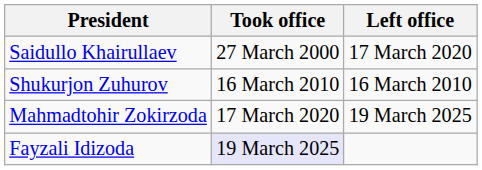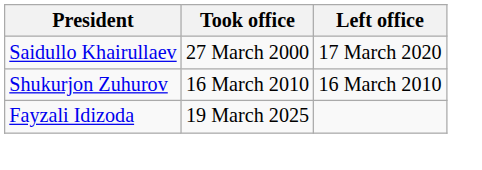- row: Mahmadtohir Zokirzoda | 17 March 2020 | 19 March 2025
Fayzali Idizoda | Took office: lavender background -> no background
